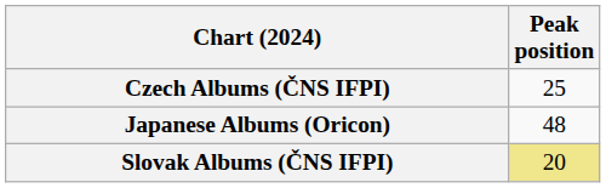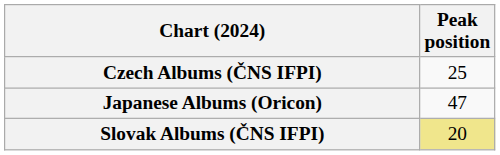Japanese Albums (Oricon) | Peak position: 48 -> 47
